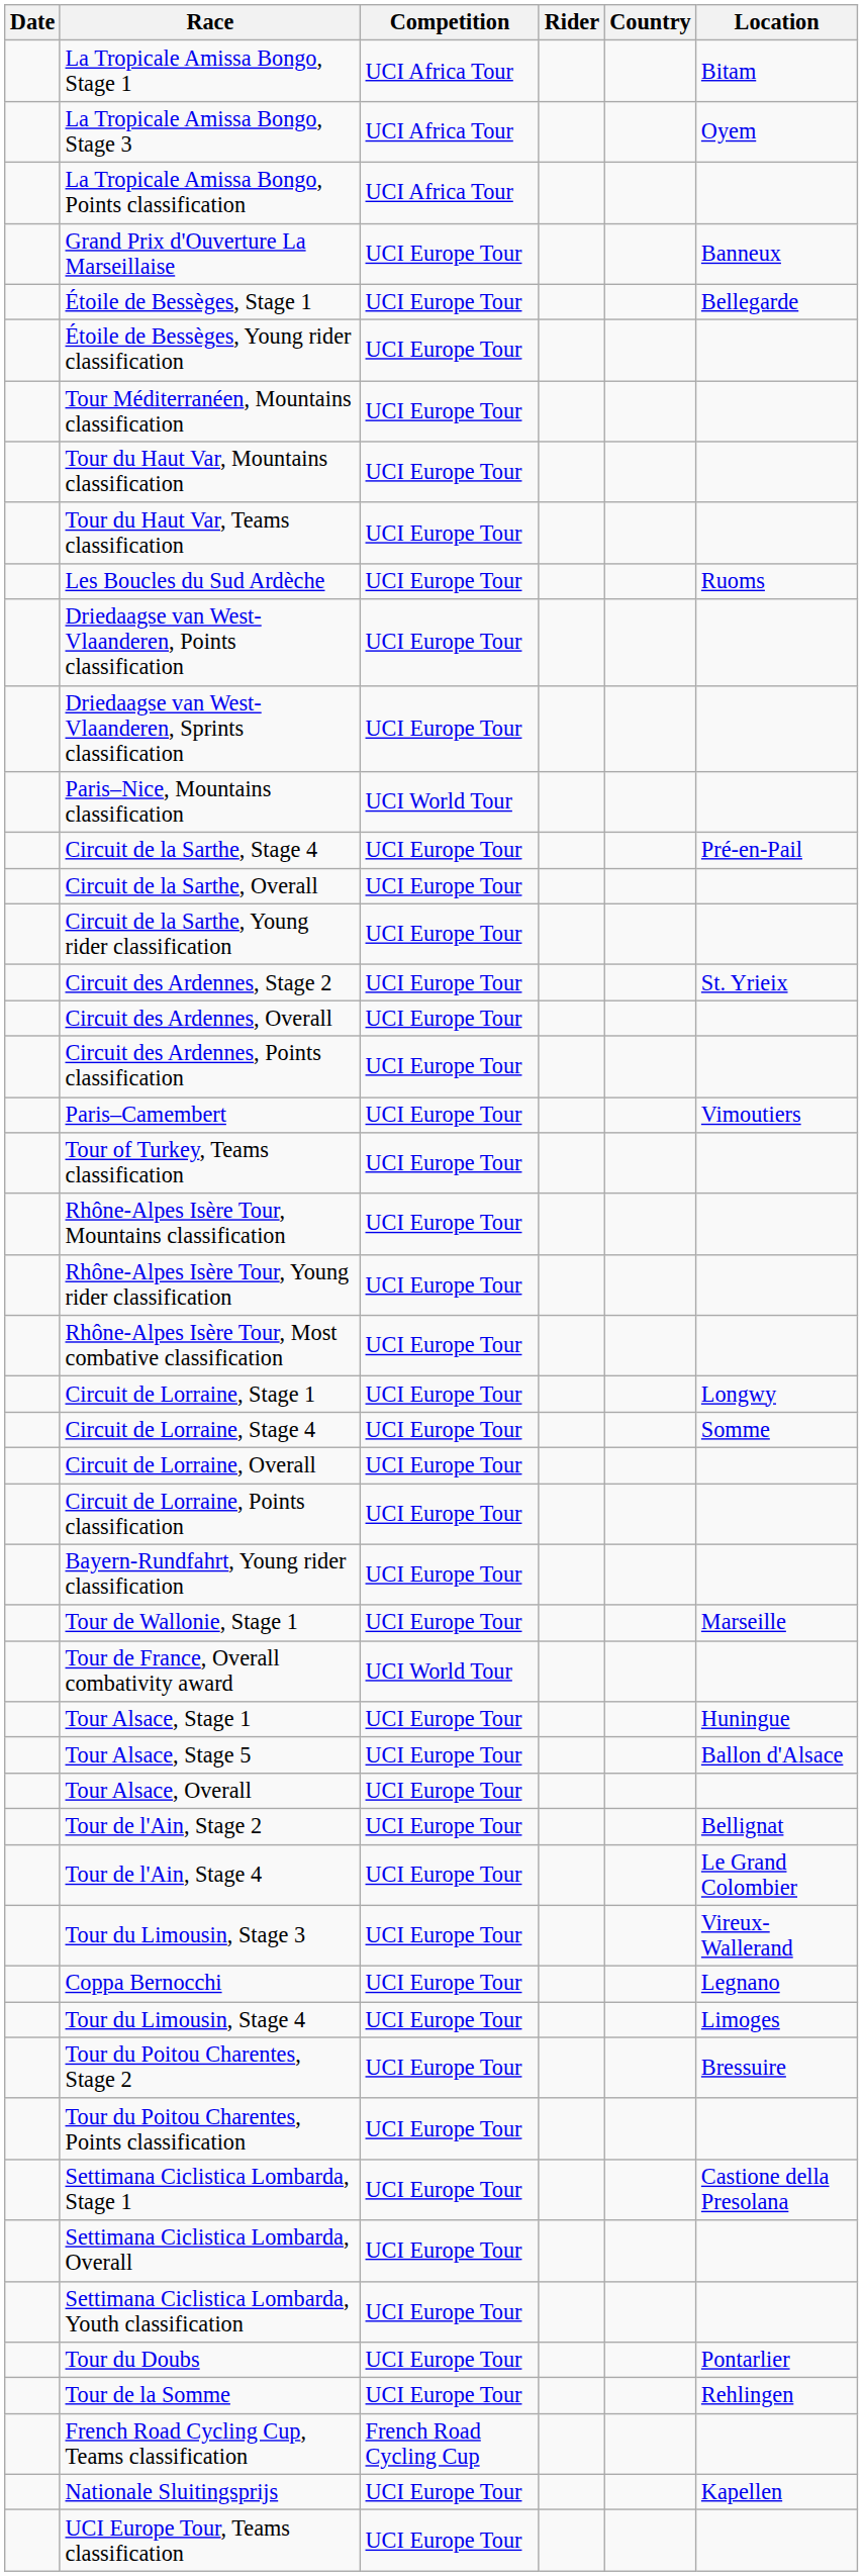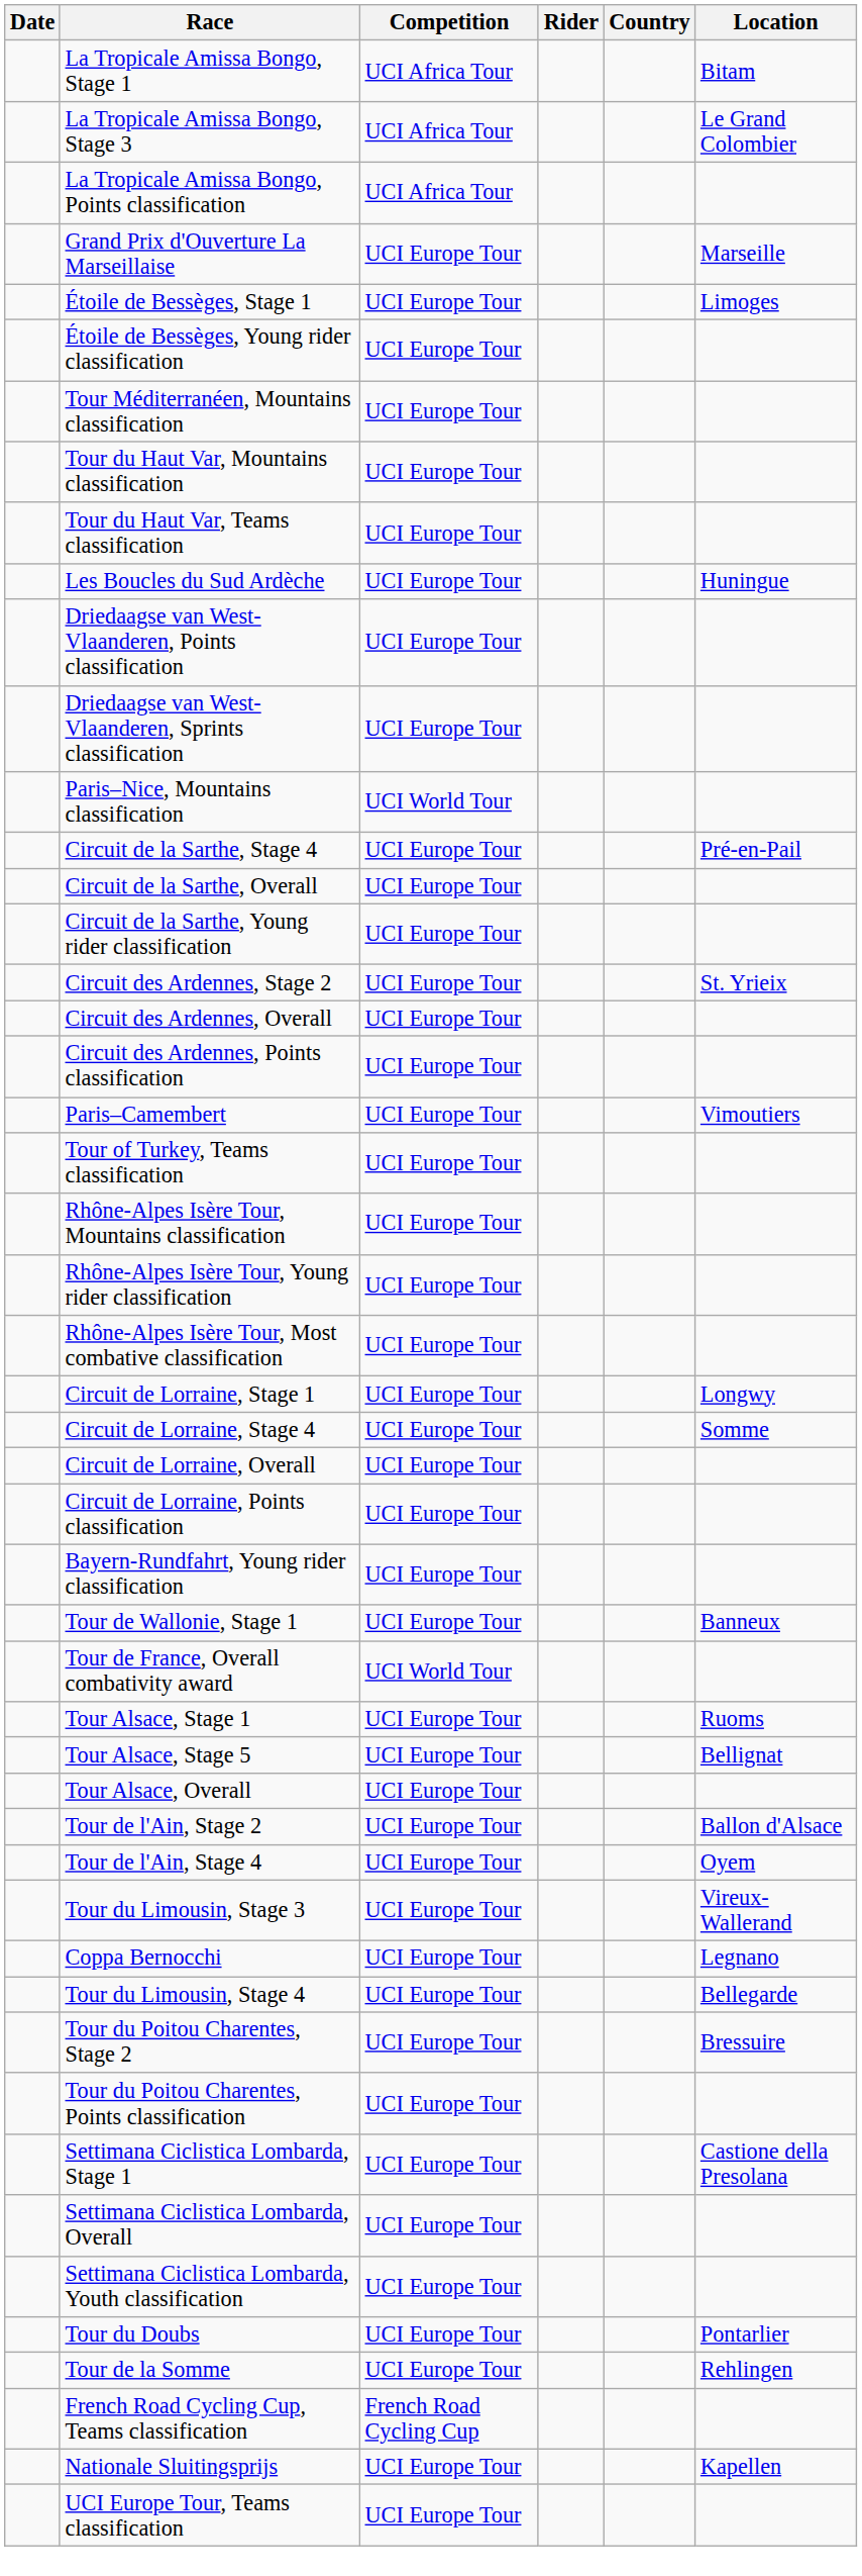La Tropicale Amissa Bongo, Stage 3 | Location: Oyem -> Le Grand Colombier
Grand Prix d'Ouverture La Marseillaise | Location: Banneux -> Marseille
Étoile de Bessèges, Stage 1 | Location: Bellegarde -> Limoges
Les Boucles du Sud Ardèche | Location: Ruoms -> Huningue
Tour de Wallonie, Stage 1 | Location: Marseille -> Banneux
Tour Alsace, Stage 1 | Location: Huningue -> Ruoms
Tour Alsace, Stage 5 | Location: Ballon d'Alsace -> Bellignat
Tour de l'Ain, Stage 2 | Location: Bellignat -> Ballon d'Alsace
Tour de l'Ain, Stage 4 | Location: Le Grand Colombier -> Oyem
Tour du Limousin, Stage 4 | Location: Limoges -> Bellegarde
